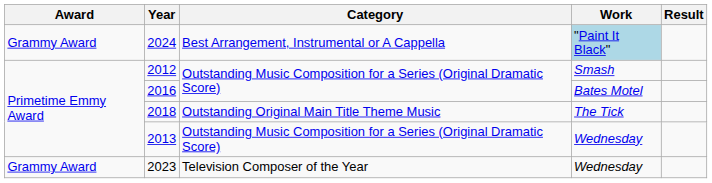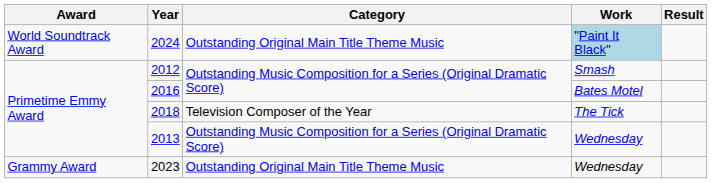2024 | Award: Grammy Award -> World Soundtrack Award
2024 | Category: Best Arrangement, Instrumental or A Cappella -> Outstanding Original Main Title Theme Music
2018 | Category: Outstanding Original Main Title Theme Music -> Television Composer of the Year
2023 | Category: Television Composer of the Year -> Outstanding Original Main Title Theme Music
